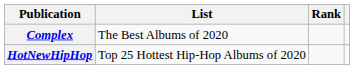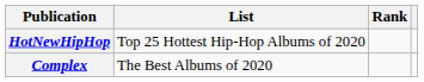rows swapped: Complex <-> HotNewHipHop
